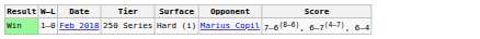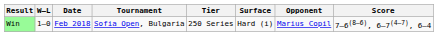+ column: Tournament | Sofia Open, Bulgaria
